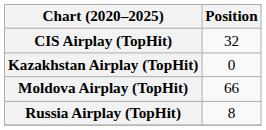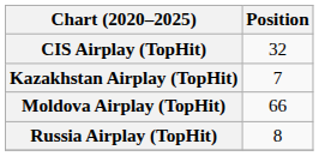Kazakhstan Airplay (TopHit) | Position: 0 -> 7
